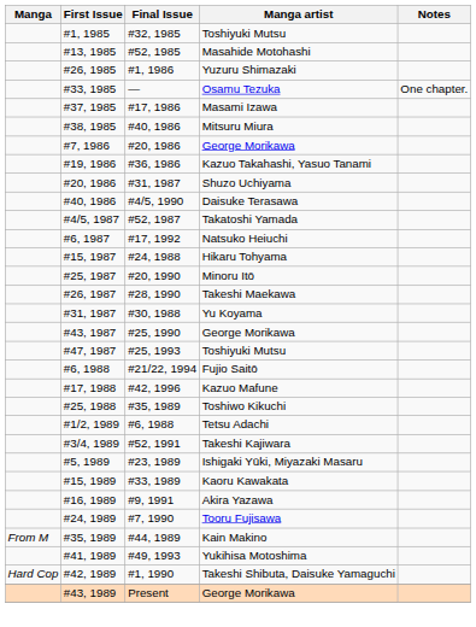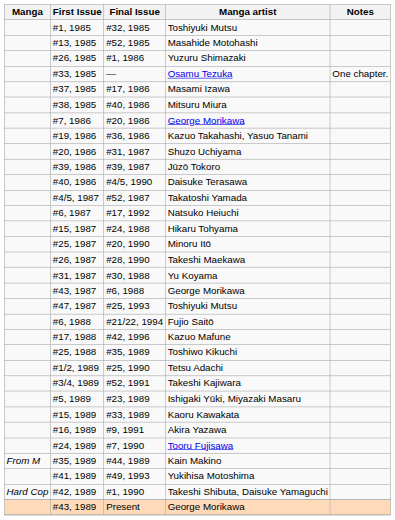+ row: #39, 1986 | #39, 1987 | Jūzō Tokoro
#43, 1987 / George Morikawa | Final Issue: #25, 1990 -> #6, 1988
Tetsu Adachi | Final Issue: #6, 1988 -> #25, 1990
